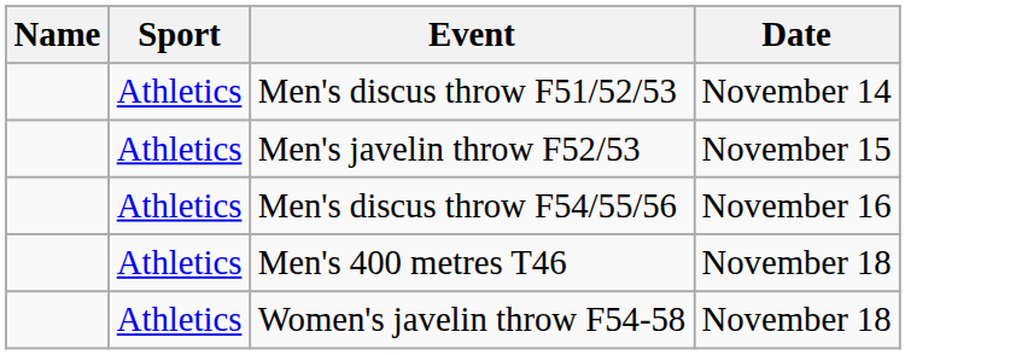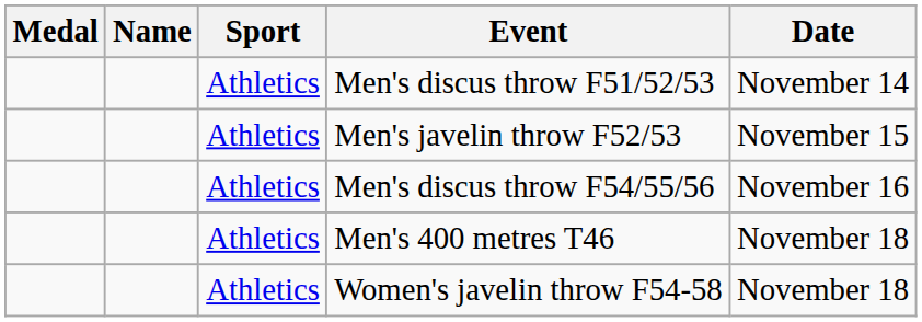+ column: Medal
